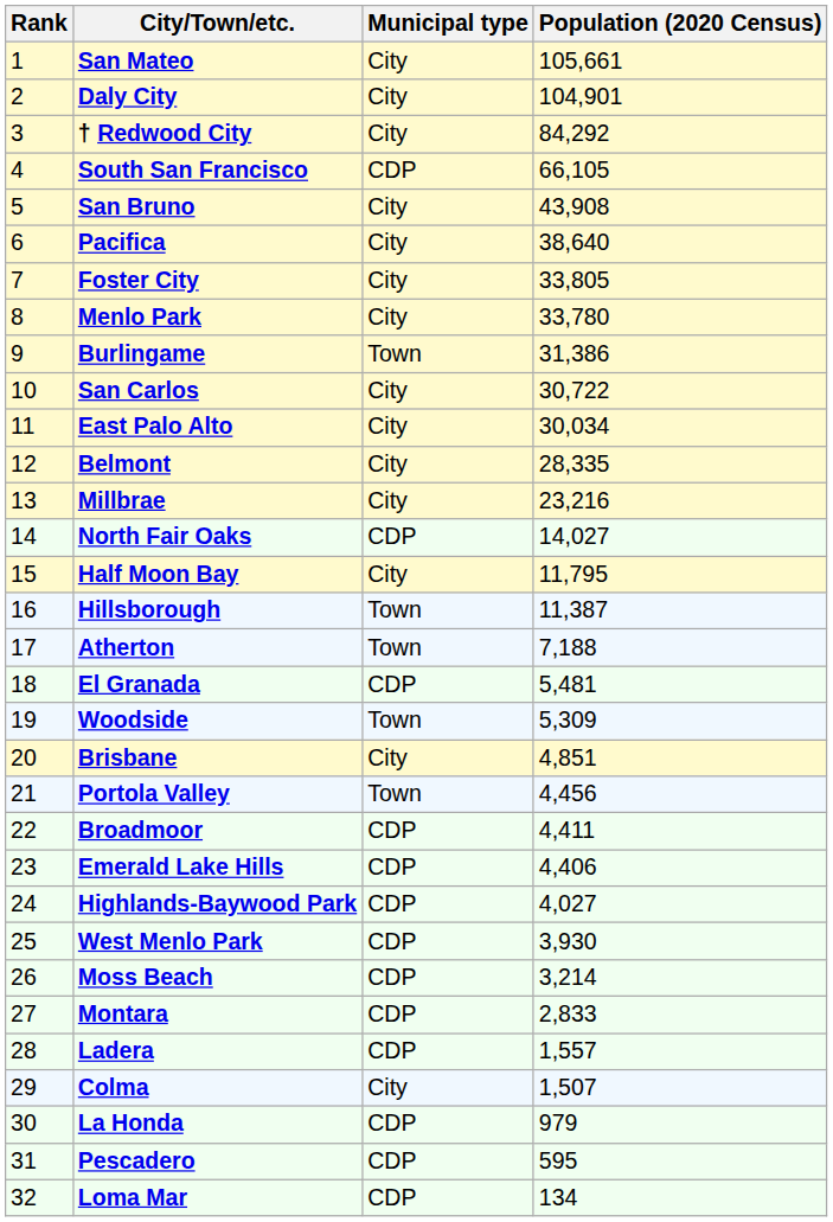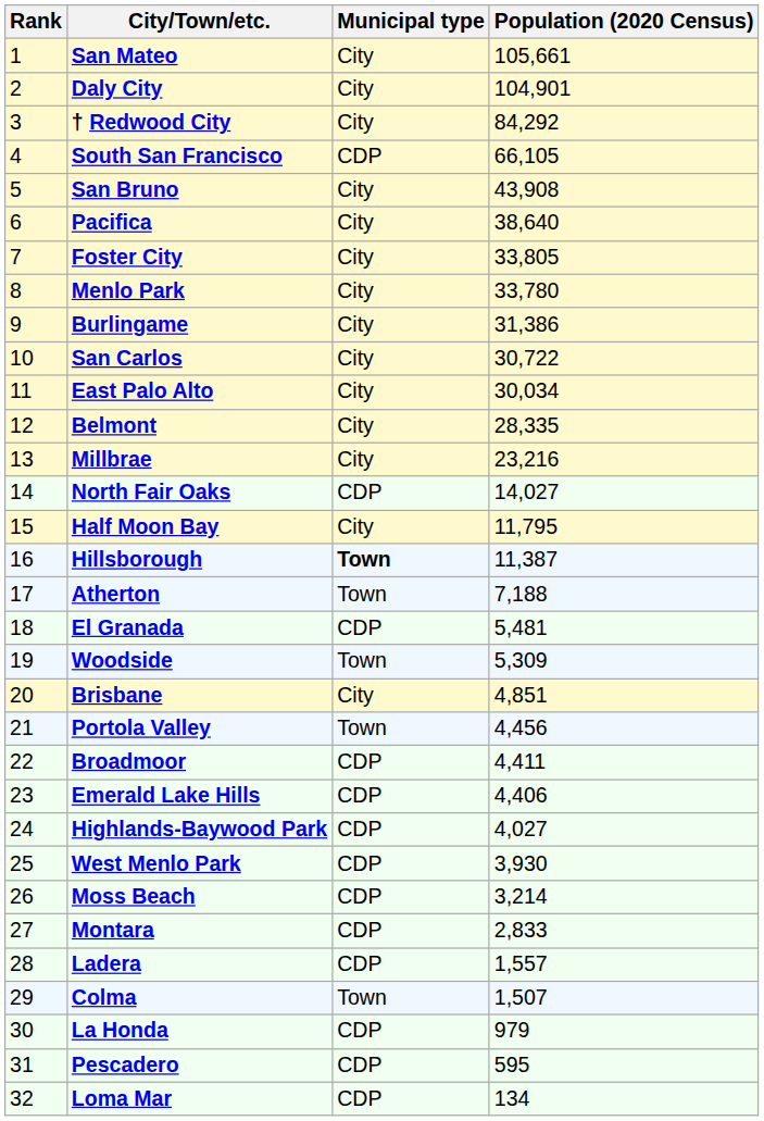Burlingame | Municipal type: Town -> City
Hillsborough | Municipal type: normal -> bold
Colma | Municipal type: City -> Town
